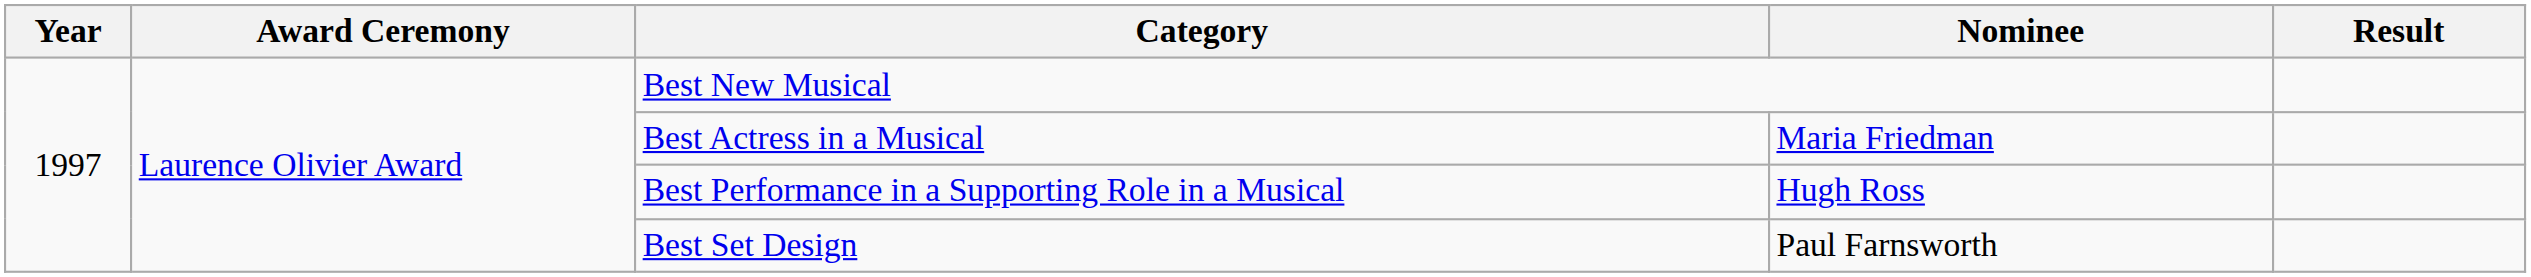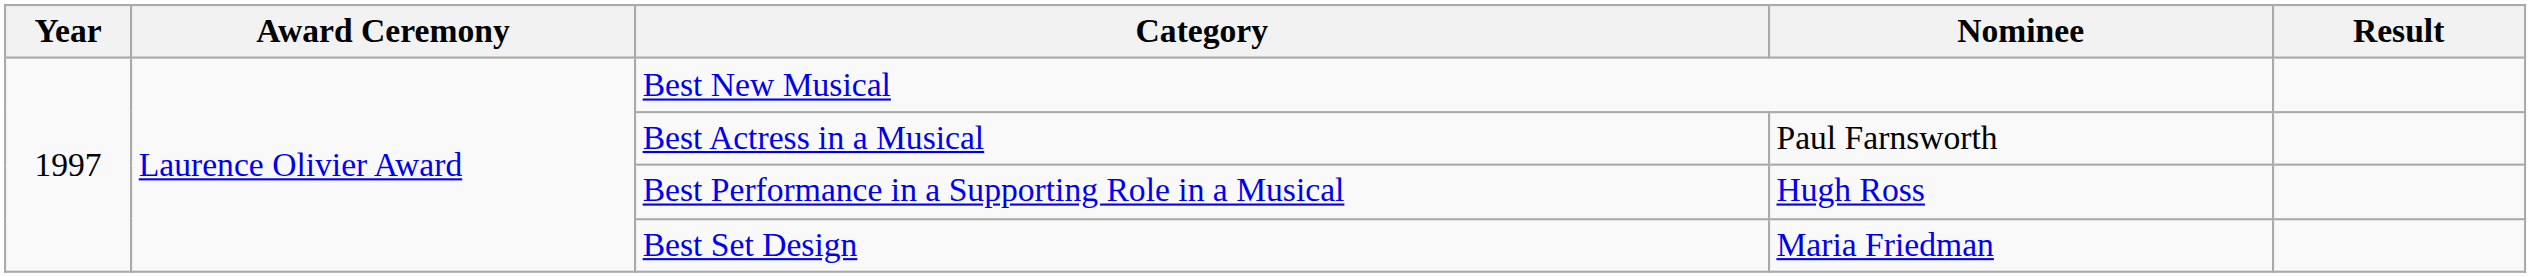Best Actress in a Musical | Nominee: Maria Friedman -> Paul Farnsworth
Best Set Design | Nominee: Paul Farnsworth -> Maria Friedman
